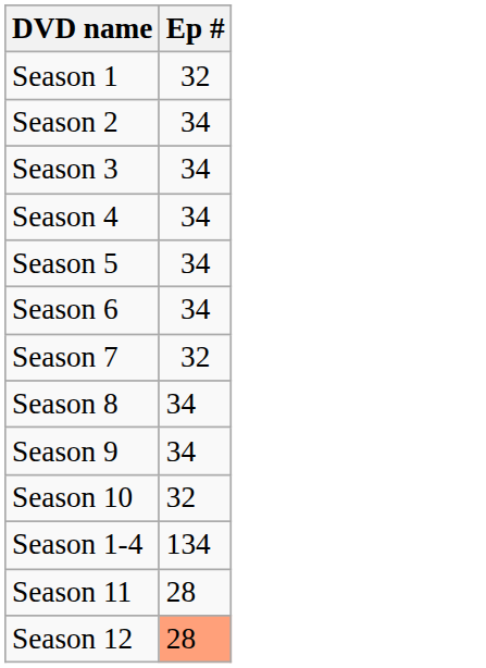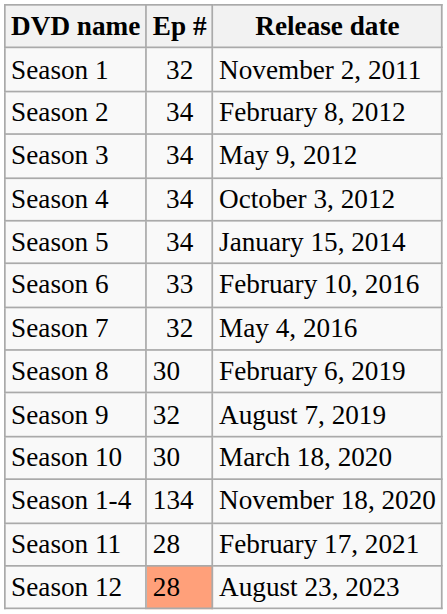+ column: Release date | November 2, 2011 | February 8, 2012 | May 9, 2012 | October 3, 2012 | January 15, 2014 | February 10, 2016 | May 4, 2016 | February 6, 2019 | August 7, 2019 | March 18, 2020 | November 18, 2020 | February 17, 2021 | August 23, 2023
Season 6 | Ep #: 34 -> 33
Season 8 | Ep #: 34 -> 30
Season 9 | Ep #: 34 -> 32
Season 10 | Ep #: 32 -> 30
